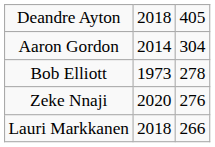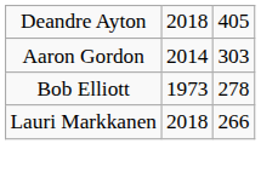Aaron Gordon | column 3: 304 -> 303
- row: Zeke Nnaji | 2020 | 276
